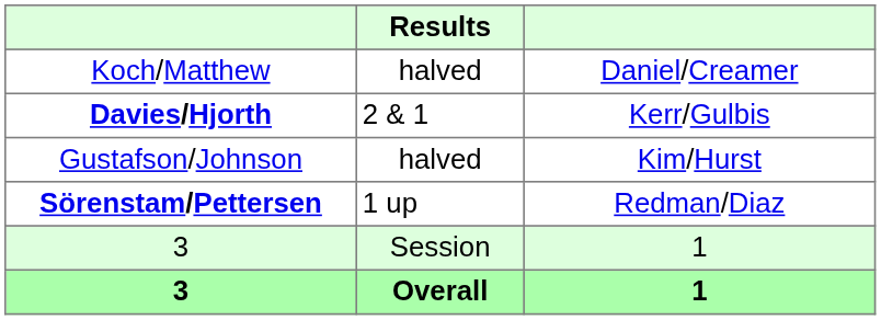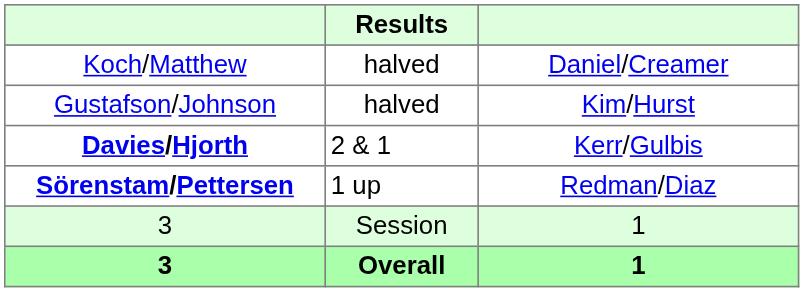rows swapped: Davies/Hjorth <-> Gustafson/Johnson
